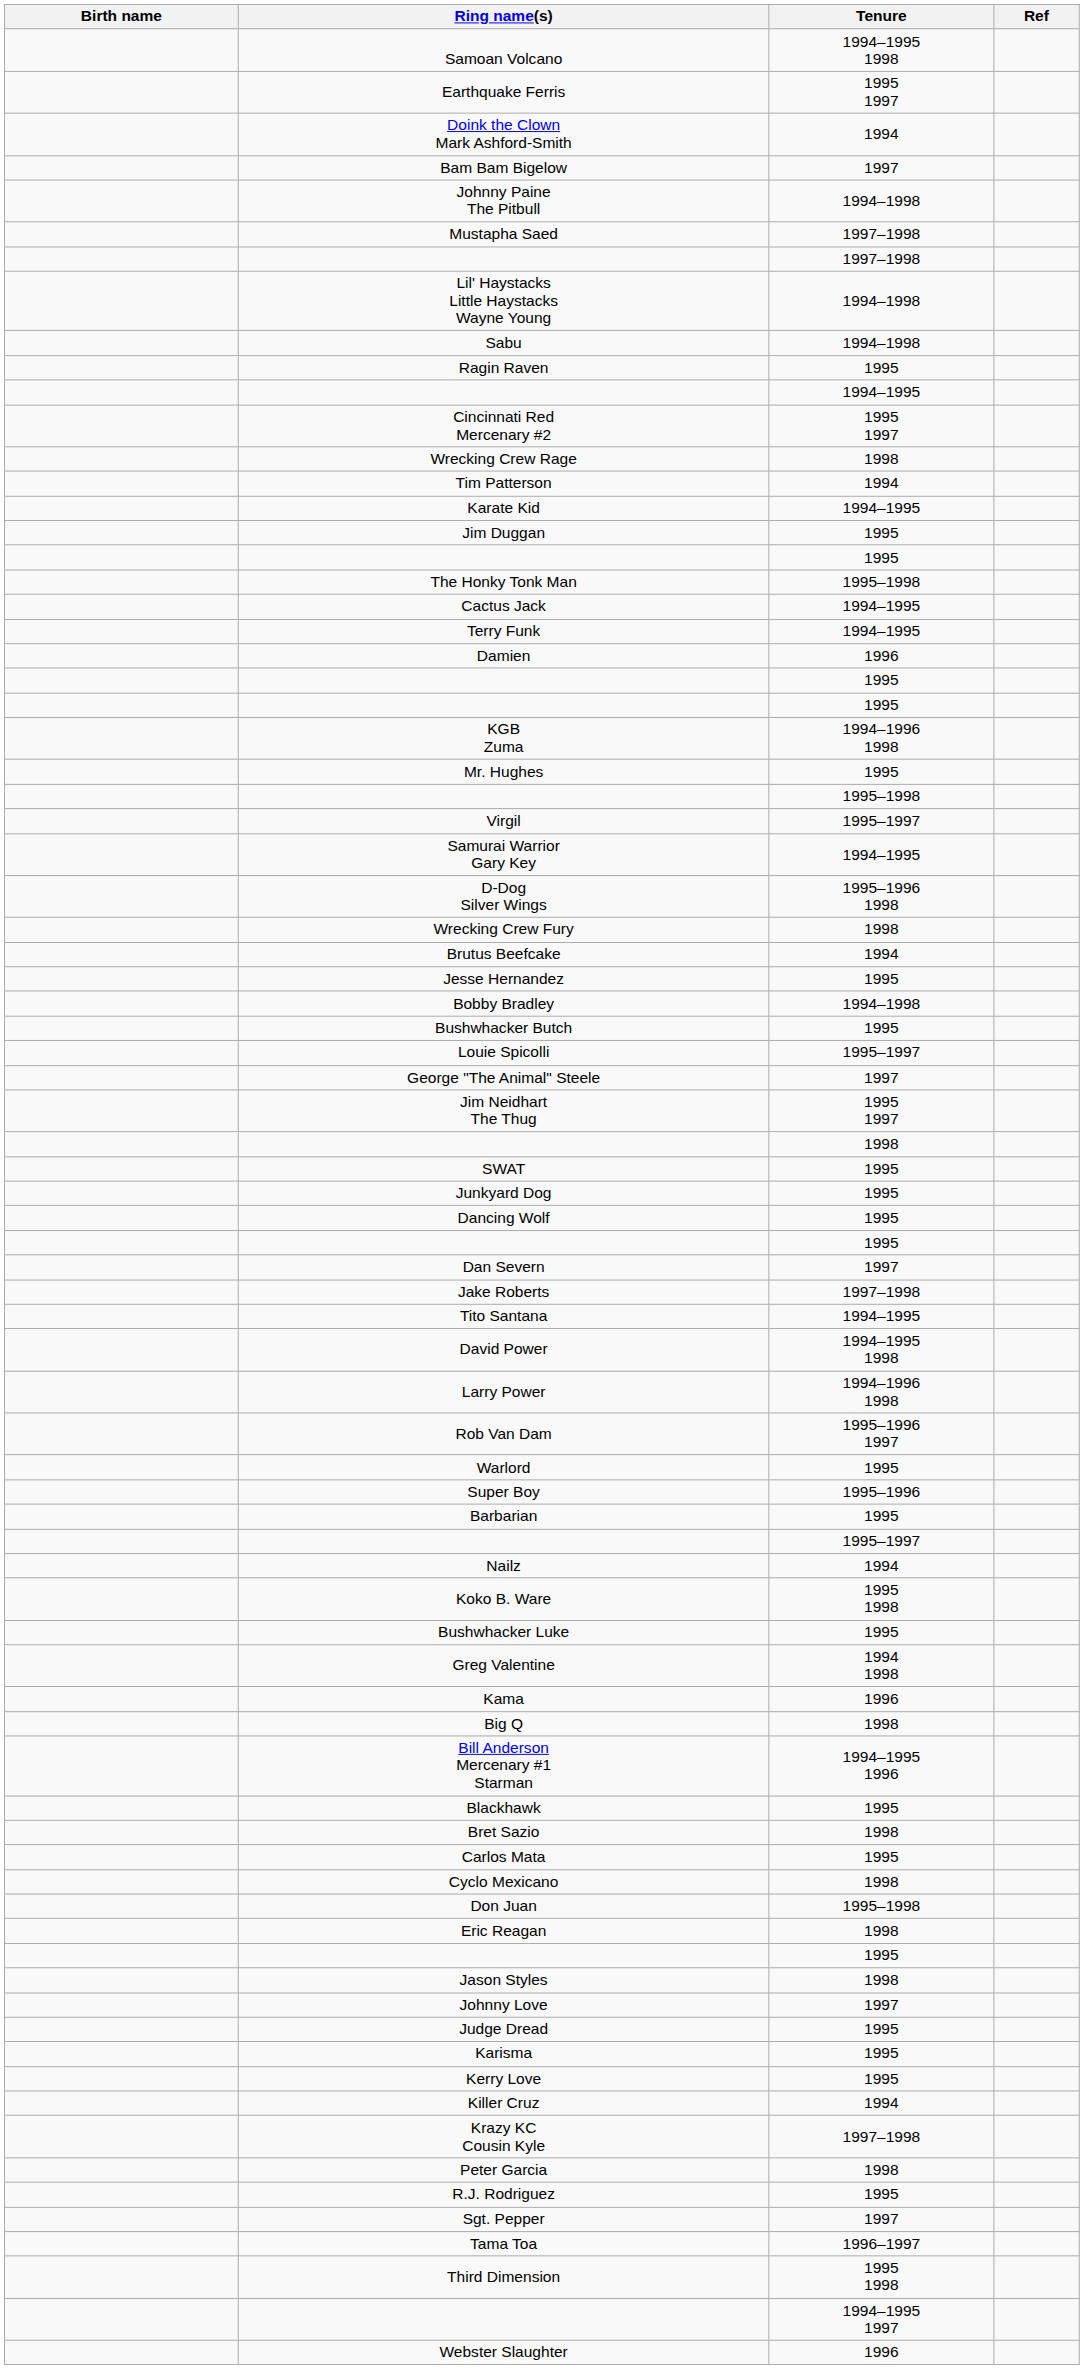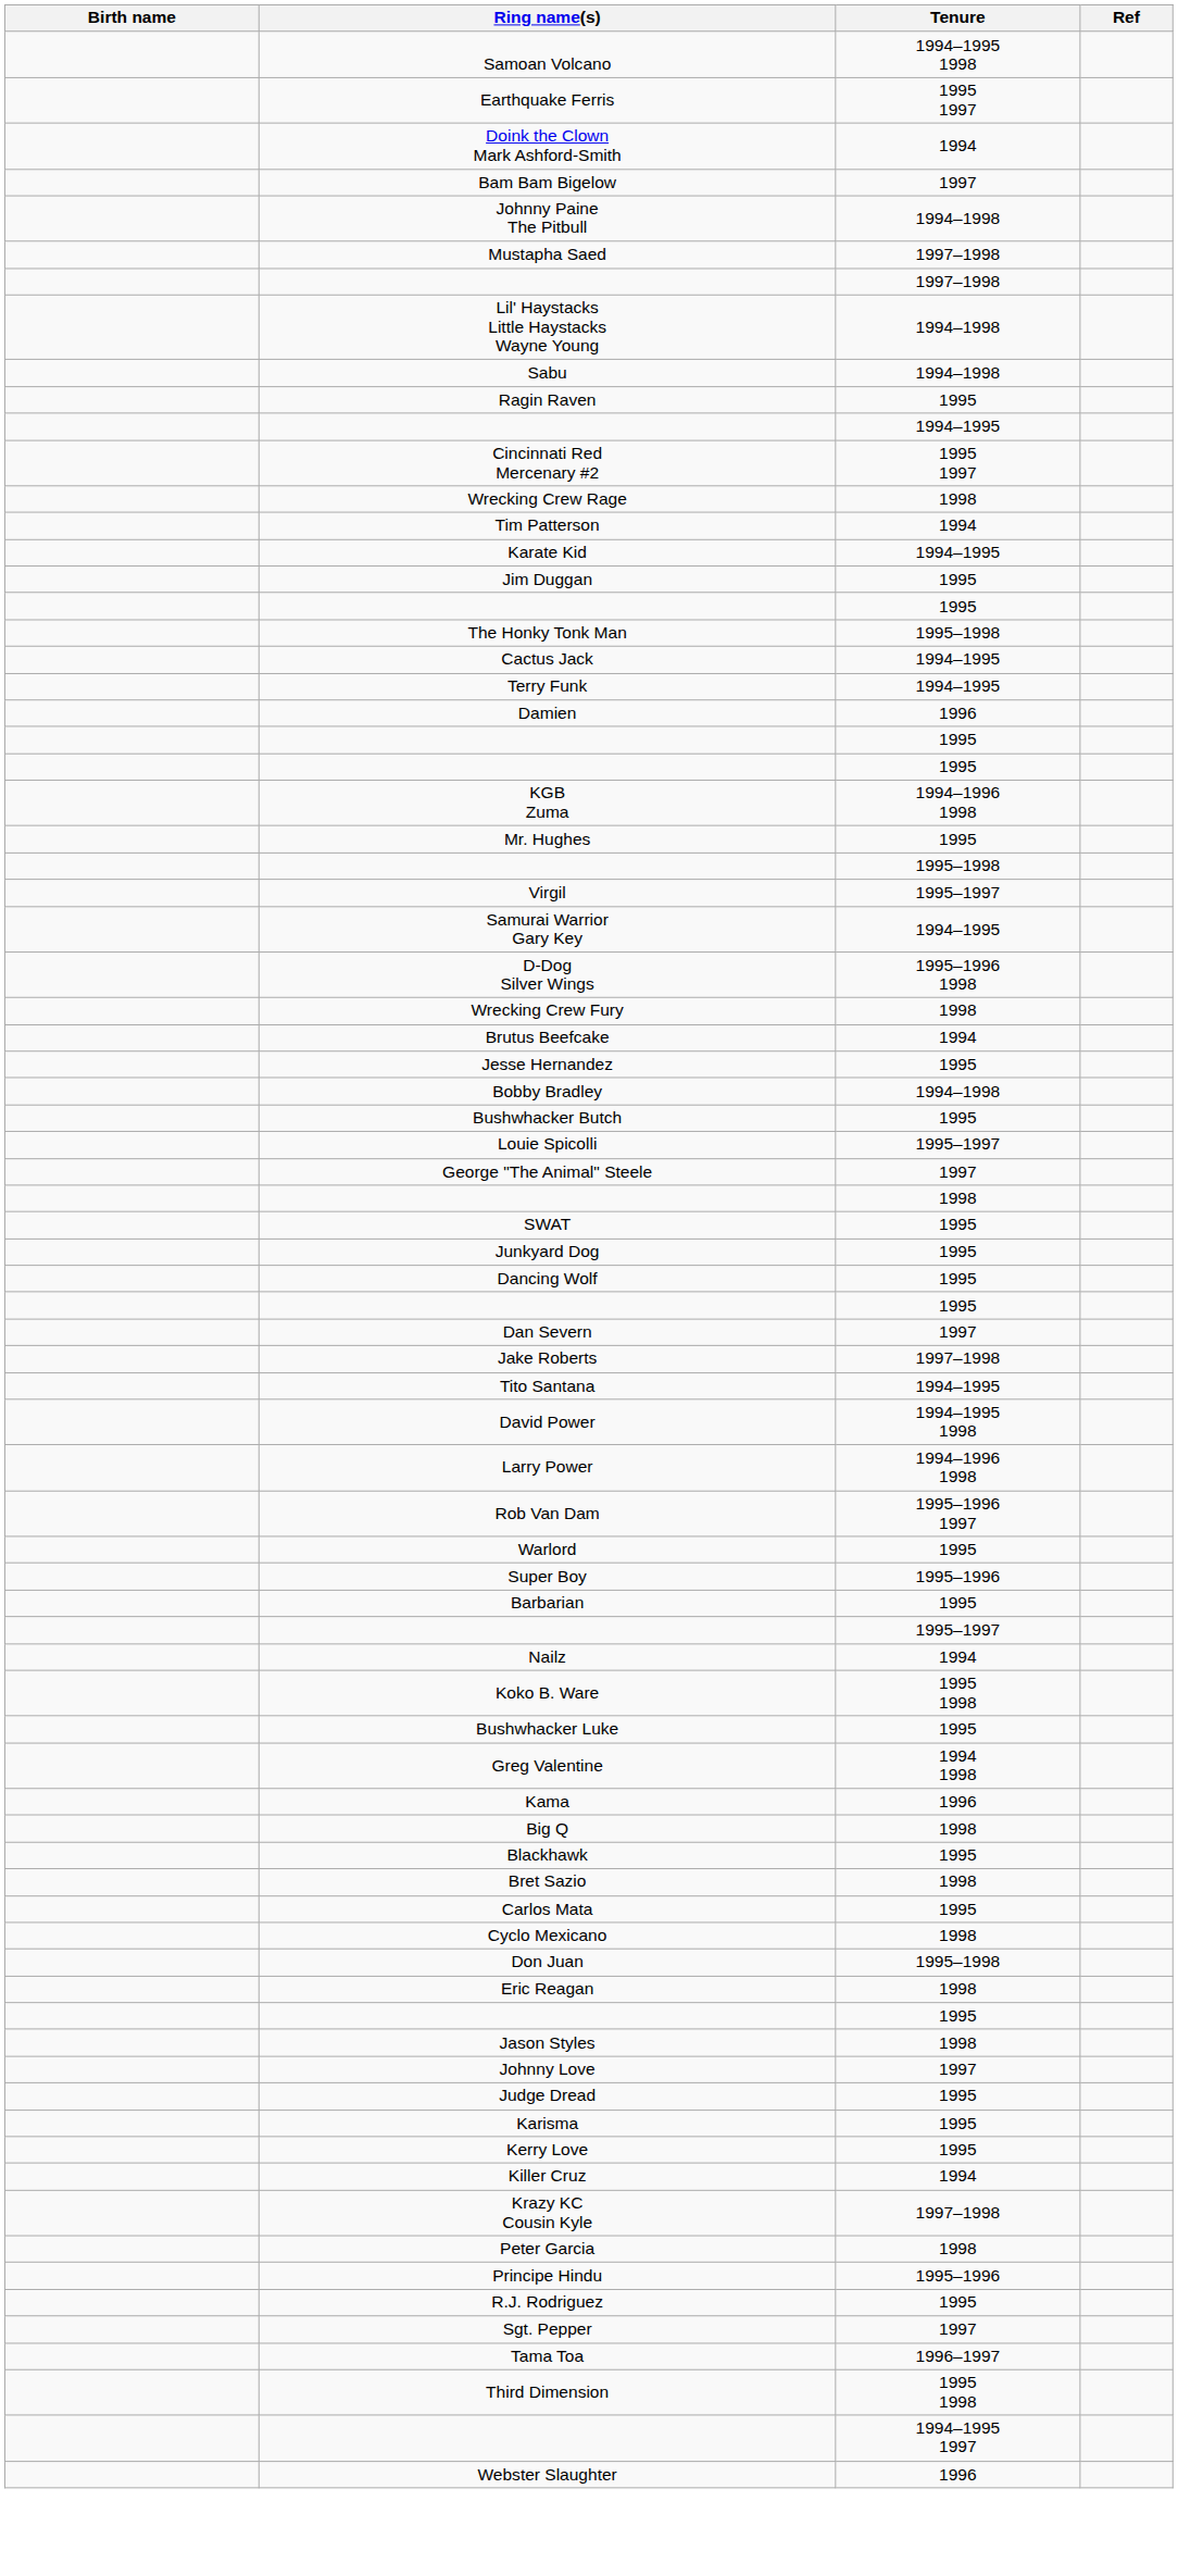- row: Jim Neidhart The Thug | 1995 1997
- row: Bill Anderson Mercenary #1 Starman | 1994–1995 1996
+ row: Principe Hindu | 1995–1996
